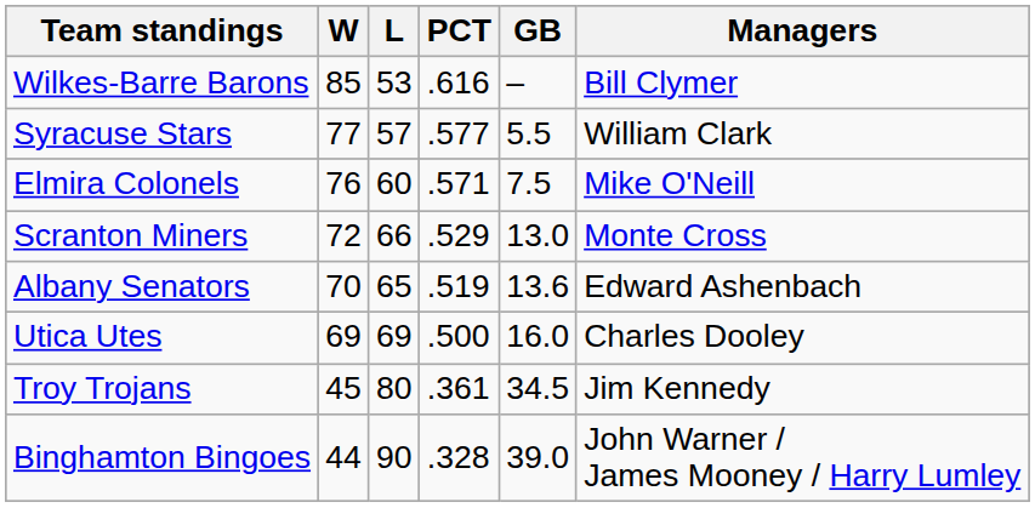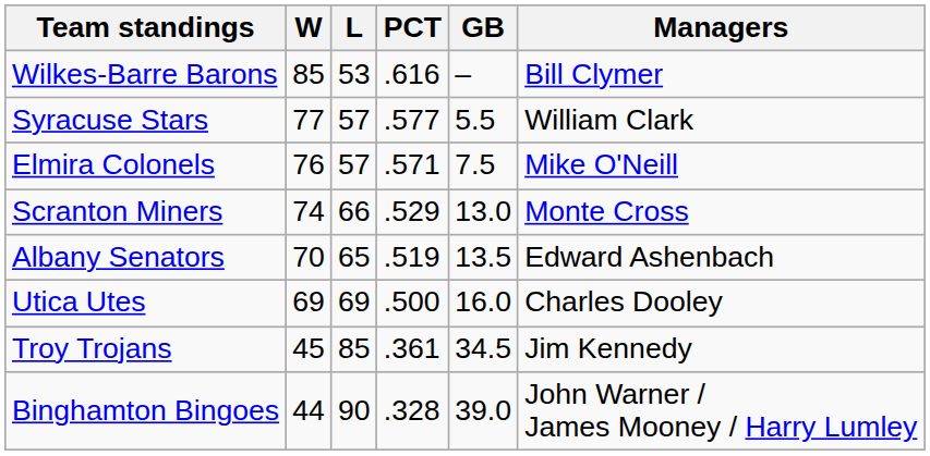Elmira Colonels | L: 60 -> 57
Scranton Miners | W: 72 -> 74
Albany Senators | GB: 13.6 -> 13.5
Troy Trojans | L: 80 -> 85
